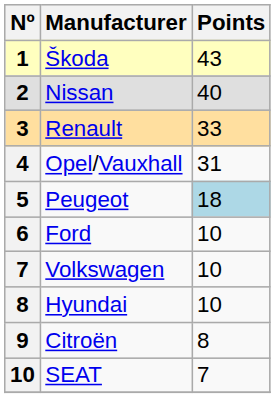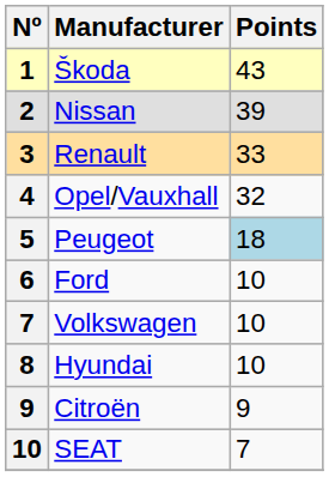Nissan | Points: 40 -> 39
Opel/Vauxhall | Points: 31 -> 32
Citroën | Points: 8 -> 9
